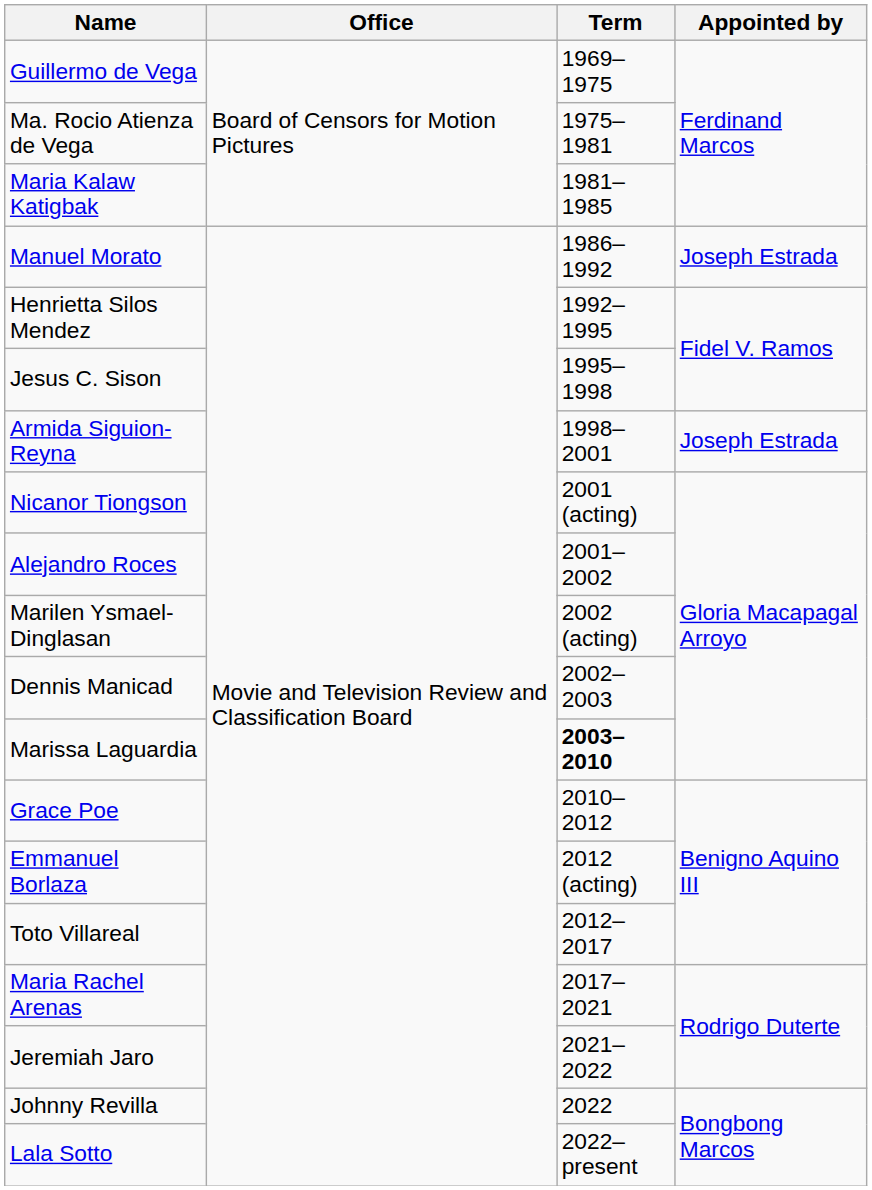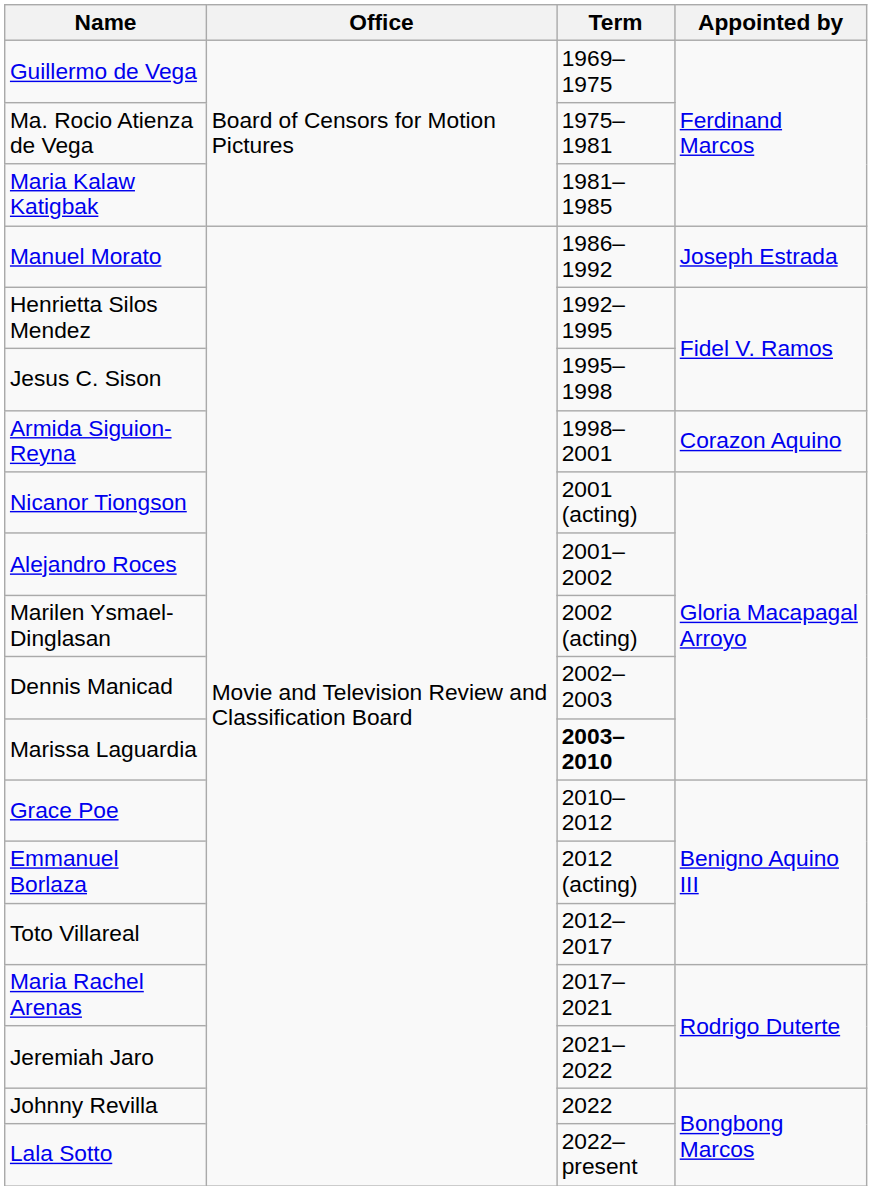Armida Siguion-Reyna | Appointed by: Joseph Estrada -> Corazon Aquino
